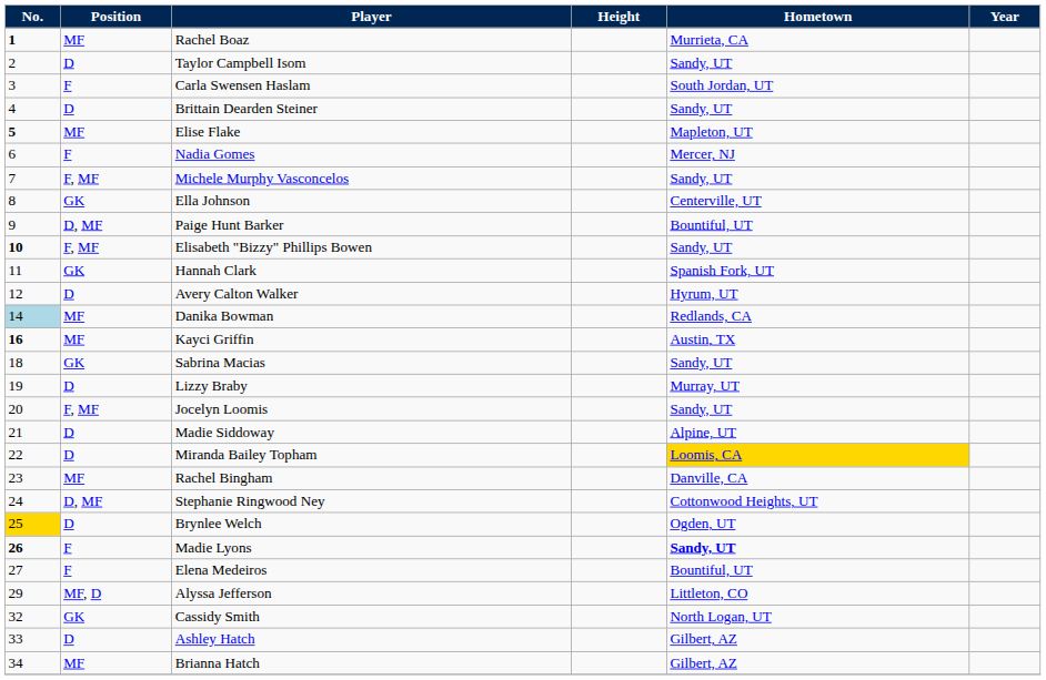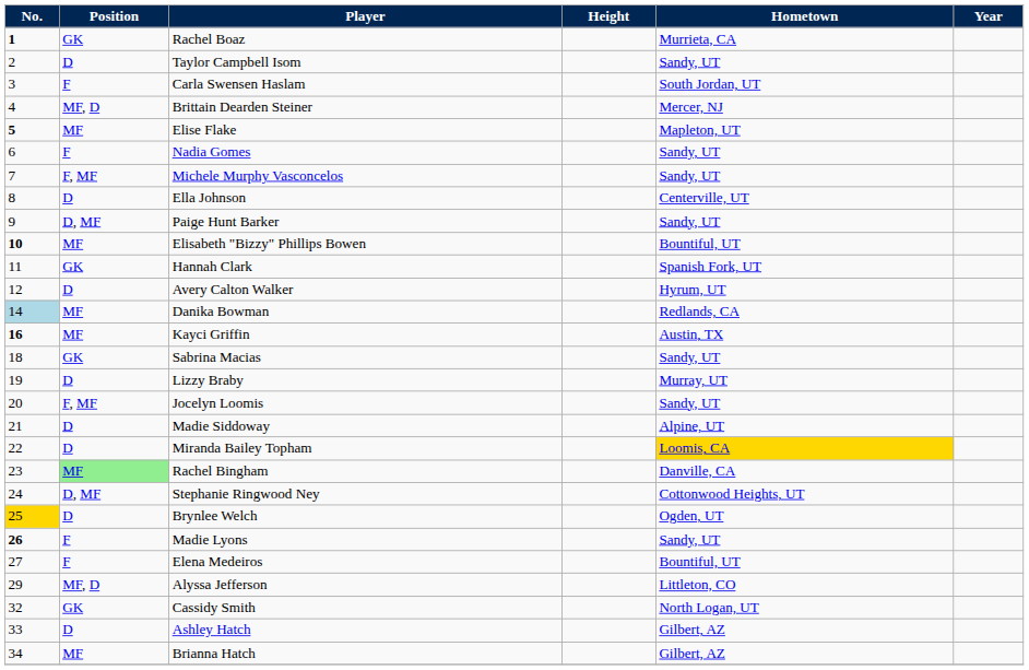Rachel Boaz | Position: MF -> GK
Brittain Dearden Steiner | Position: D -> MF, D
Brittain Dearden Steiner | Hometown: Sandy, UT -> Mercer, NJ
Nadia Gomes | Hometown: Mercer, NJ -> Sandy, UT
Ella Johnson | Position: GK -> D
Paige Hunt Barker | Hometown: Bountiful, UT -> Sandy, UT
Elisabeth "Bizzy" Phillips Bowen | Position: F, MF -> MF
Elisabeth "Bizzy" Phillips Bowen | Hometown: Sandy, UT -> Bountiful, UT
Rachel Bingham | Position: no background -> lightgreen background
Madie Lyons | Hometown: bold -> normal
